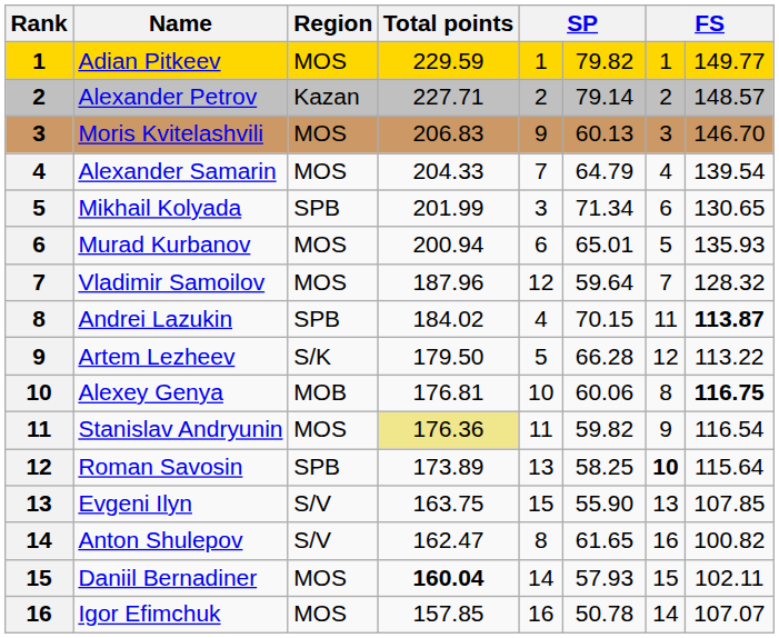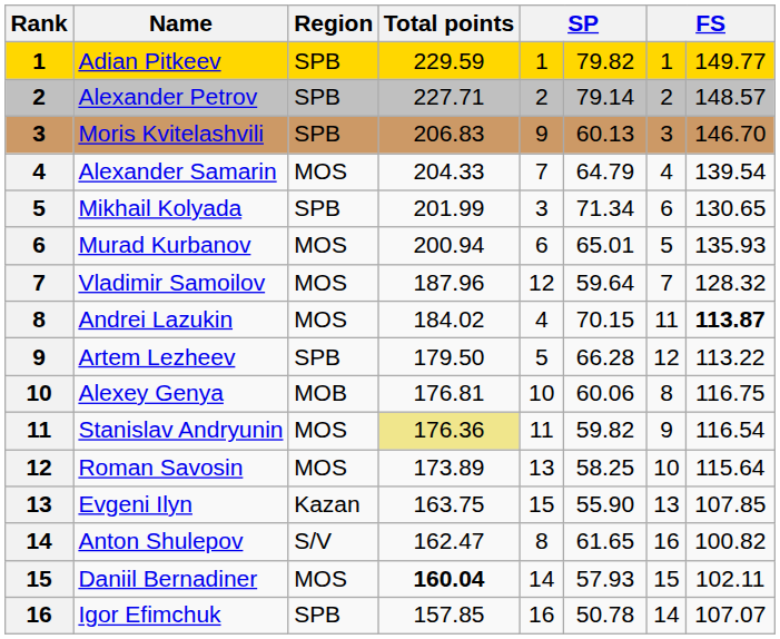Adian Pitkeev | Region: MOS -> SPB
Alexander Petrov | Region: Kazan -> SPB
Moris Kvitelashvili | Region: MOS -> SPB
Andrei Lazukin | Region: SPB -> MOS
Artem Lezheev | Region: S/K -> SPB
Alexey Genya | column 8: bold -> normal
Roman Savosin | Region: SPB -> MOS
Roman Savosin | column 7: bold -> normal
Evgeni Ilyn | Region: S/V -> Kazan
Igor Efimchuk | Region: MOS -> SPB
